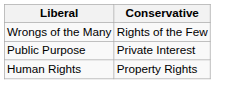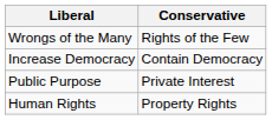+ row: Increase Democracy | Contain Democracy
